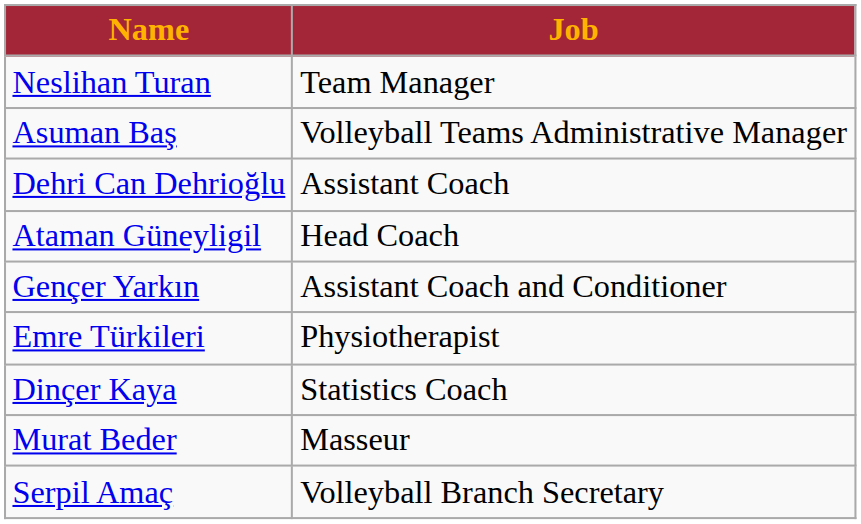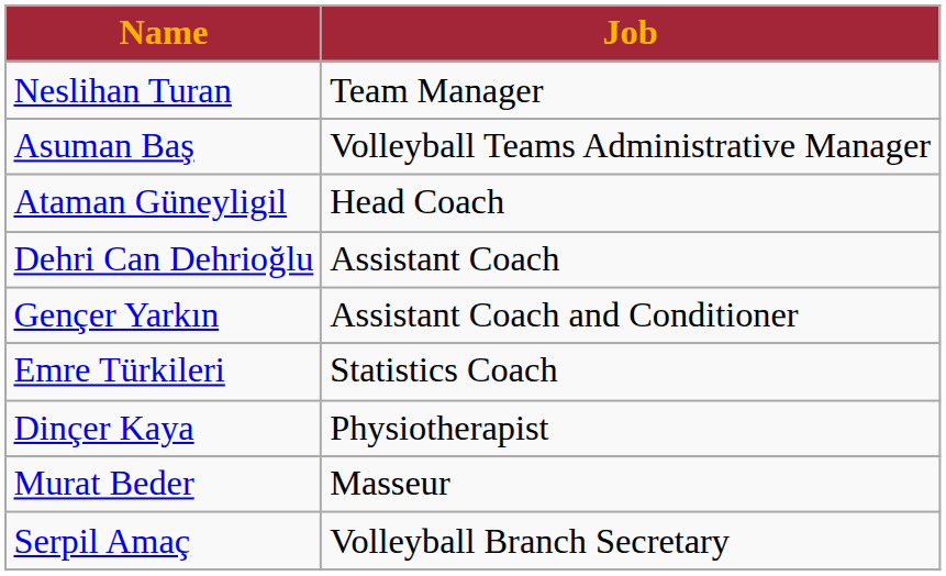rows swapped: Ataman Güneyligil <-> Dehri Can Dehrioğlu
Emre Türkileri | Job: Physiotherapist -> Statistics Coach
Dinçer Kaya | Job: Statistics Coach -> Physiotherapist
